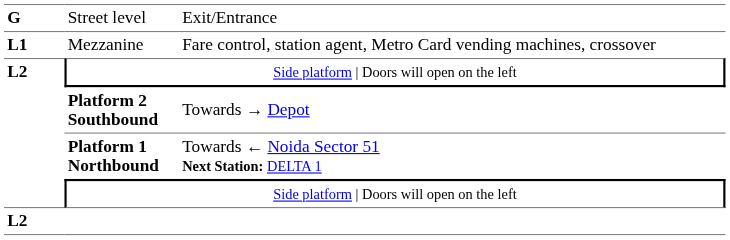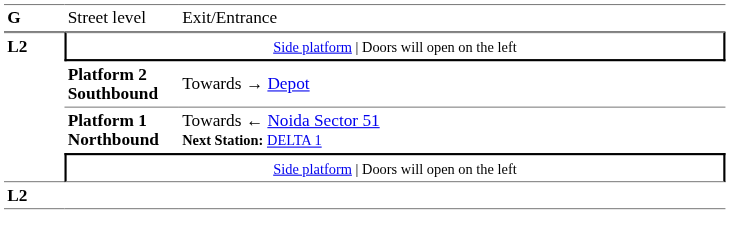- row: L1 | Mezzanine | Fare control, station agent, Metro Card vending machines, crossover
